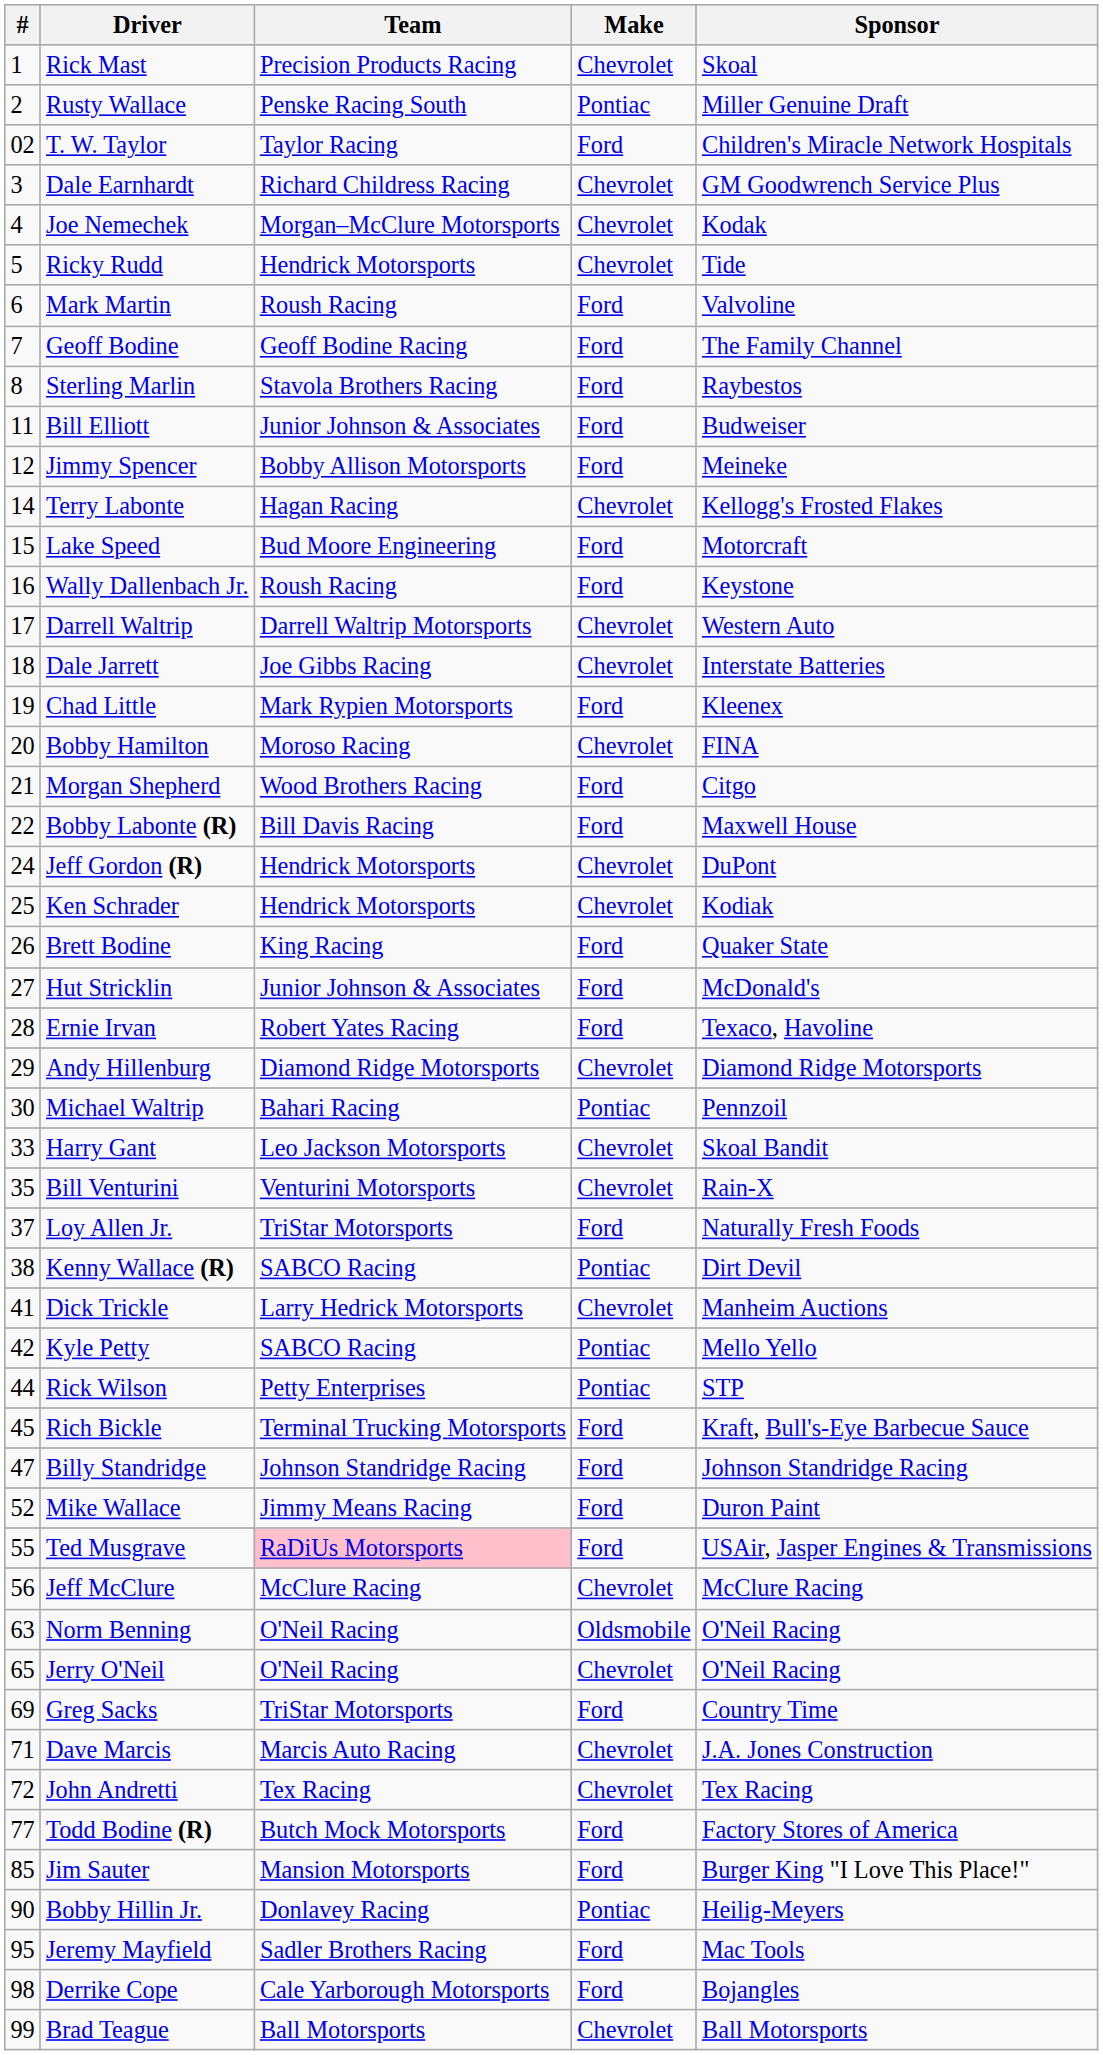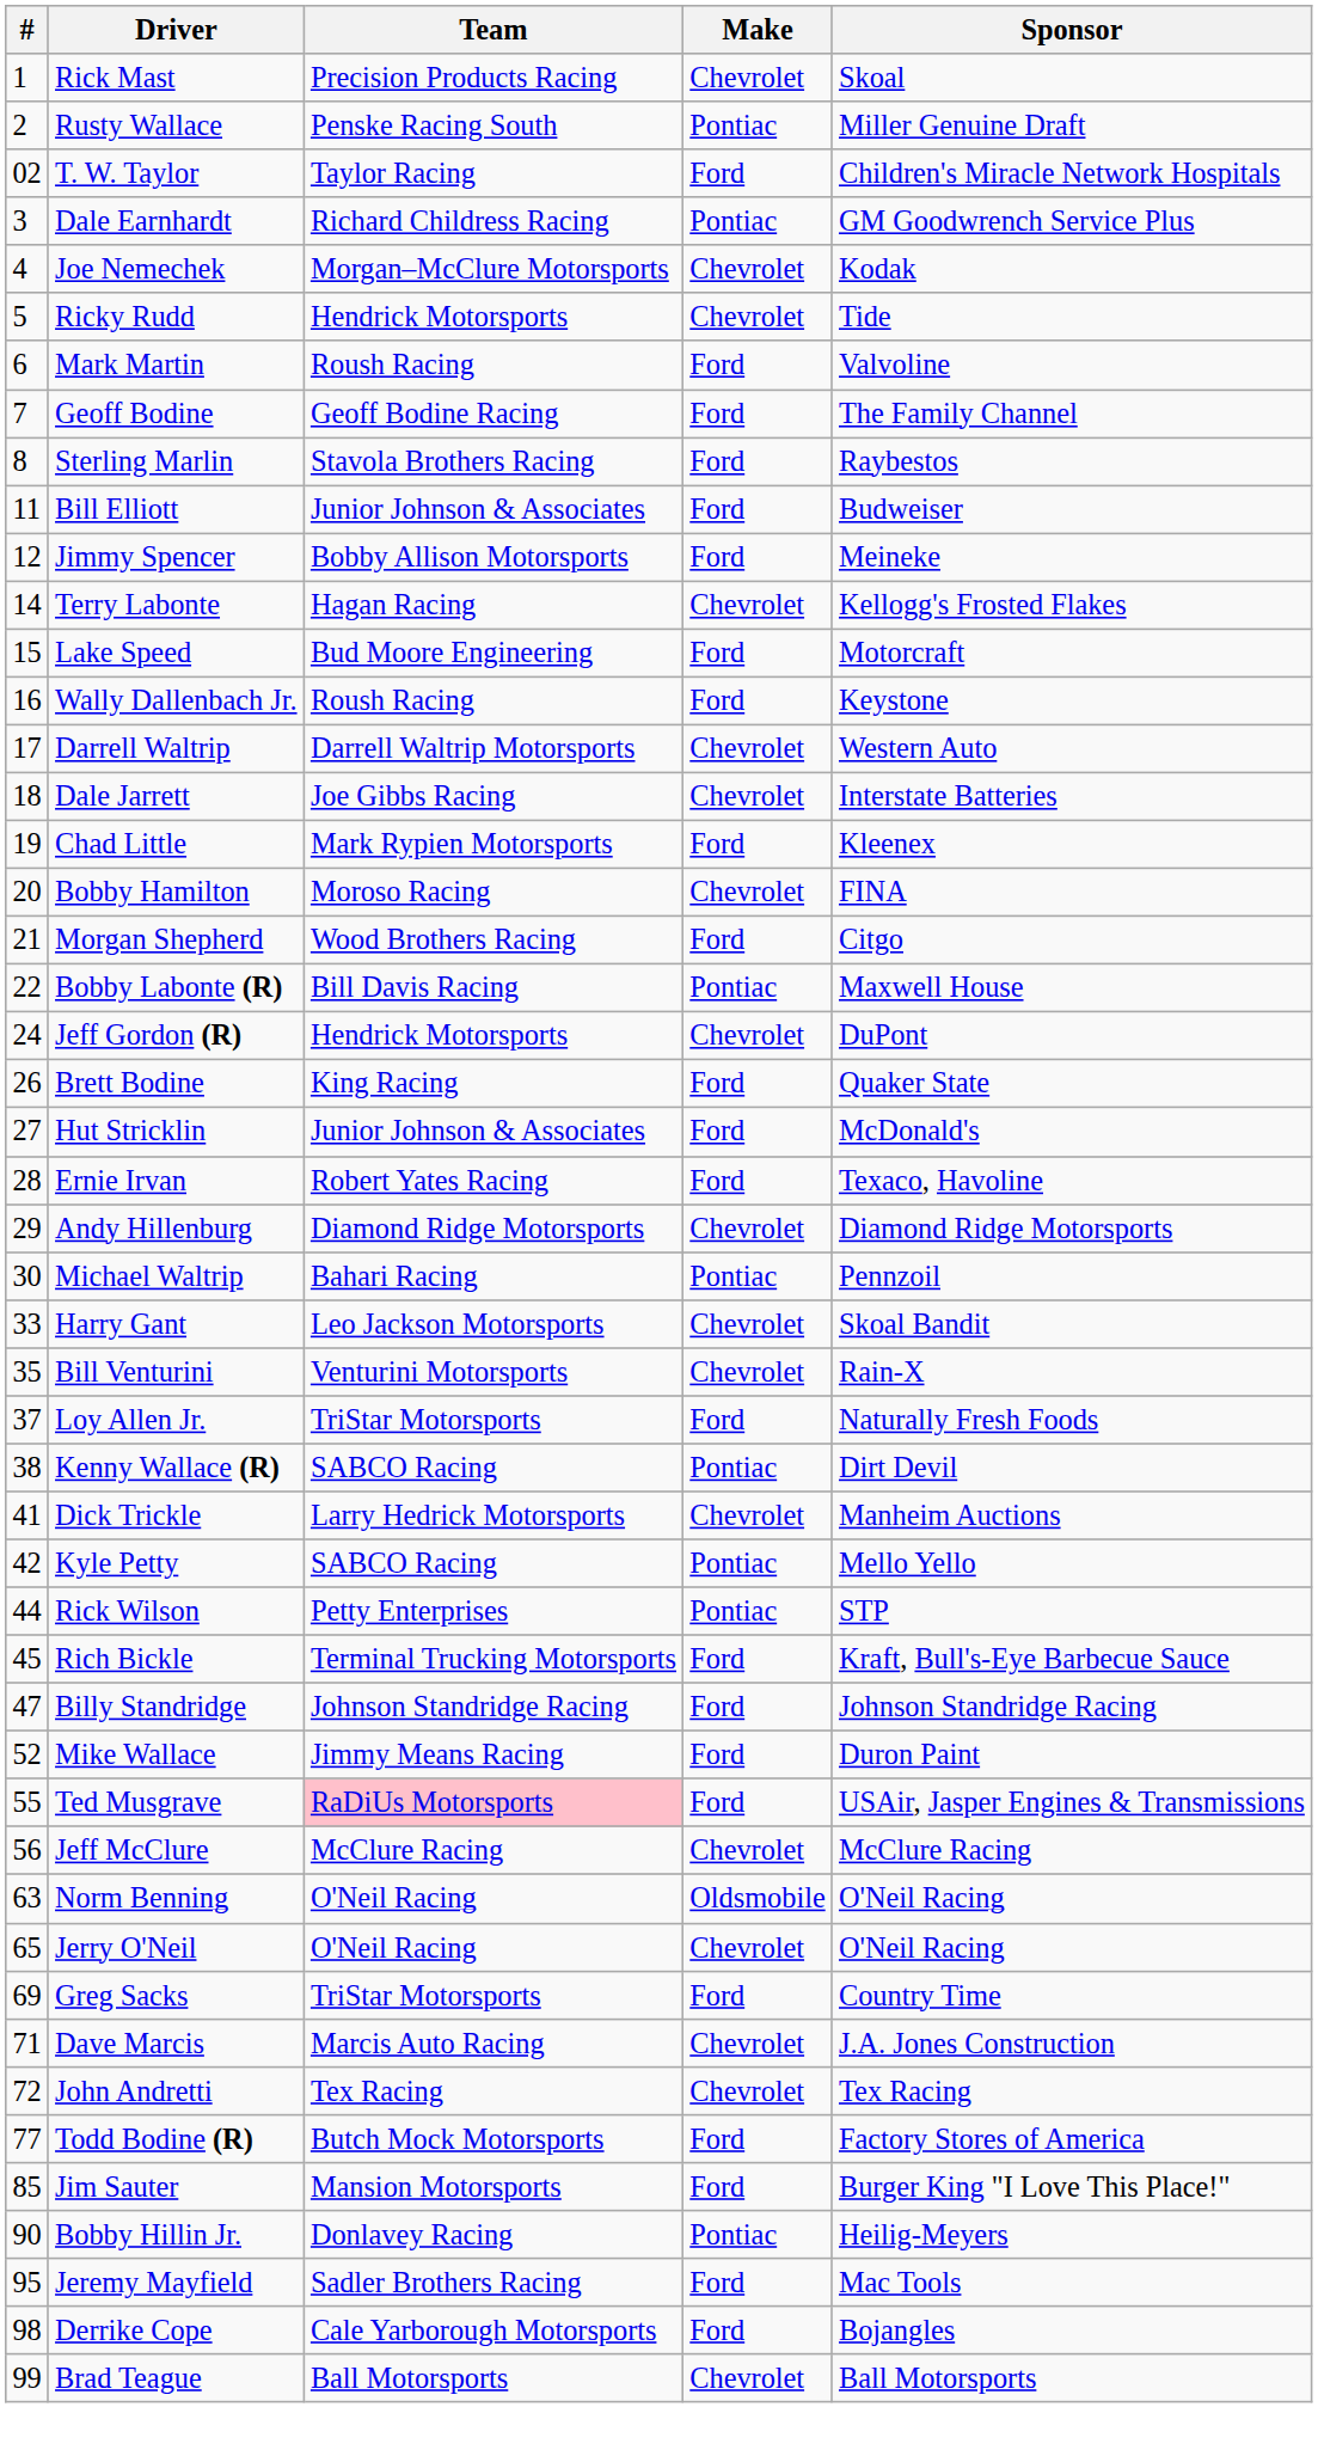Dale Earnhardt | Make: Chevrolet -> Pontiac
Bobby Labonte (R) | Make: Ford -> Pontiac
- row: 25 | Ken Schrader | Hendrick Motorsports | Chevrolet | Kodiak
